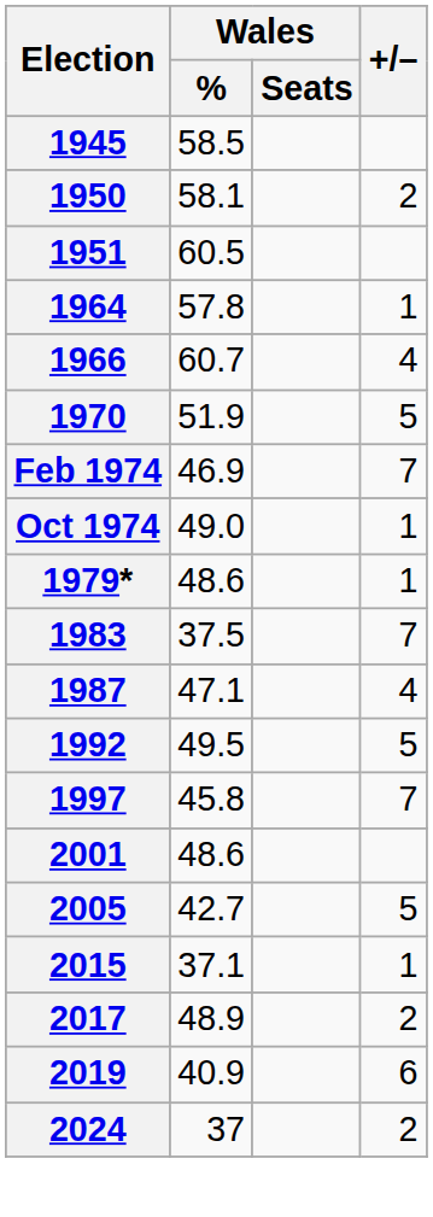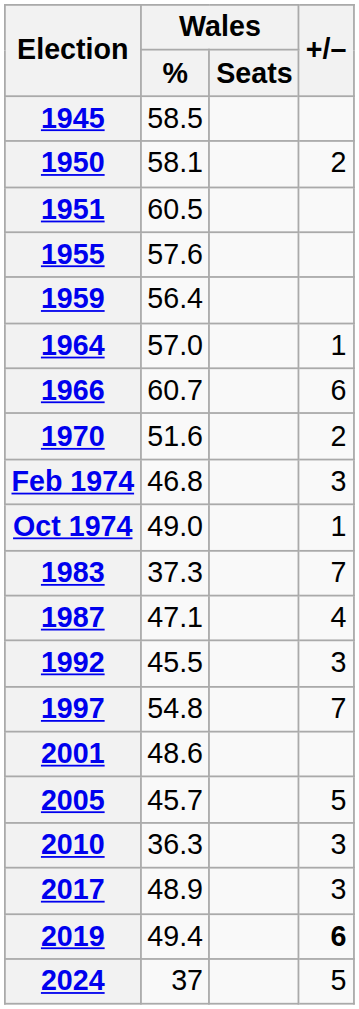+ row: 1955 | 57.6
+ row: 1959 | 56.4
1964 | Wales / %: 57.8 -> 57.0
1966 | +/–: 4 -> 6
1970 | Wales / %: 51.9 -> 51.6
1970 | +/–: 5 -> 2
Feb 1974 | Wales / %: 46.9 -> 46.8
Feb 1974 | +/–: 7 -> 3
- row: 1979* | 48.6 | 1
1983 | Wales / %: 37.5 -> 37.3
1992 | Wales / %: 49.5 -> 45.5
1992 | +/–: 5 -> 3
1997 | Wales / %: 45.8 -> 54.8
2005 | Wales / %: 42.7 -> 45.7
+ row: 2010 | 36.3 | 3
- row: 2015 | 37.1 | 1
2017 | +/–: 2 -> 3
2019 | Wales / %: 40.9 -> 49.4
2019 | +/–: normal -> bold
2024 | +/–: 2 -> 5
